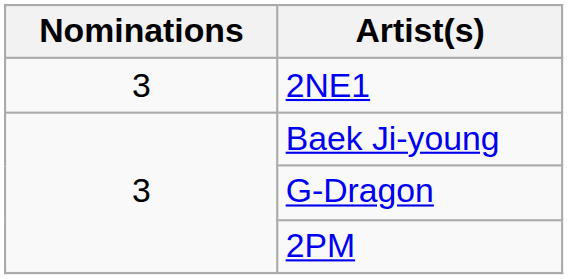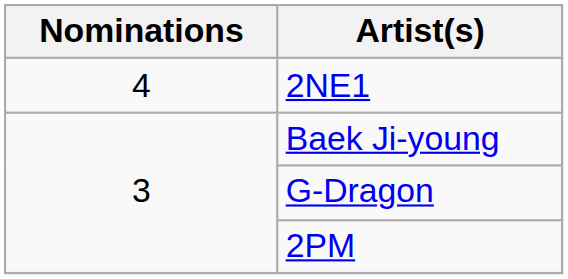2NE1 | Nominations: 3 -> 4
